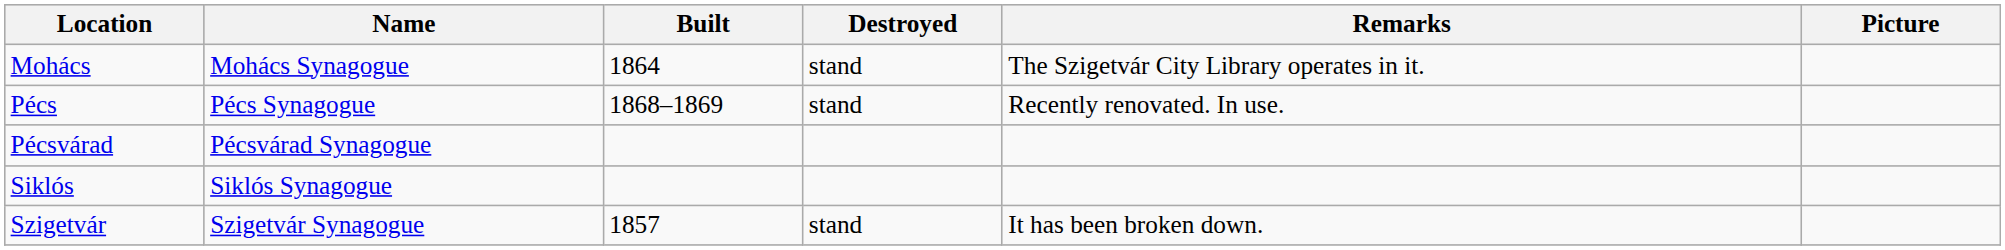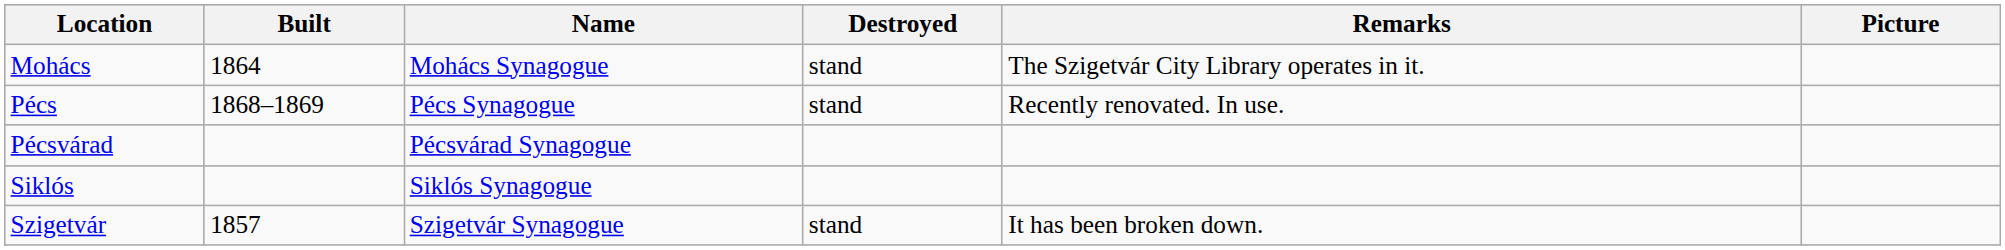columns swapped: Name <-> Built
